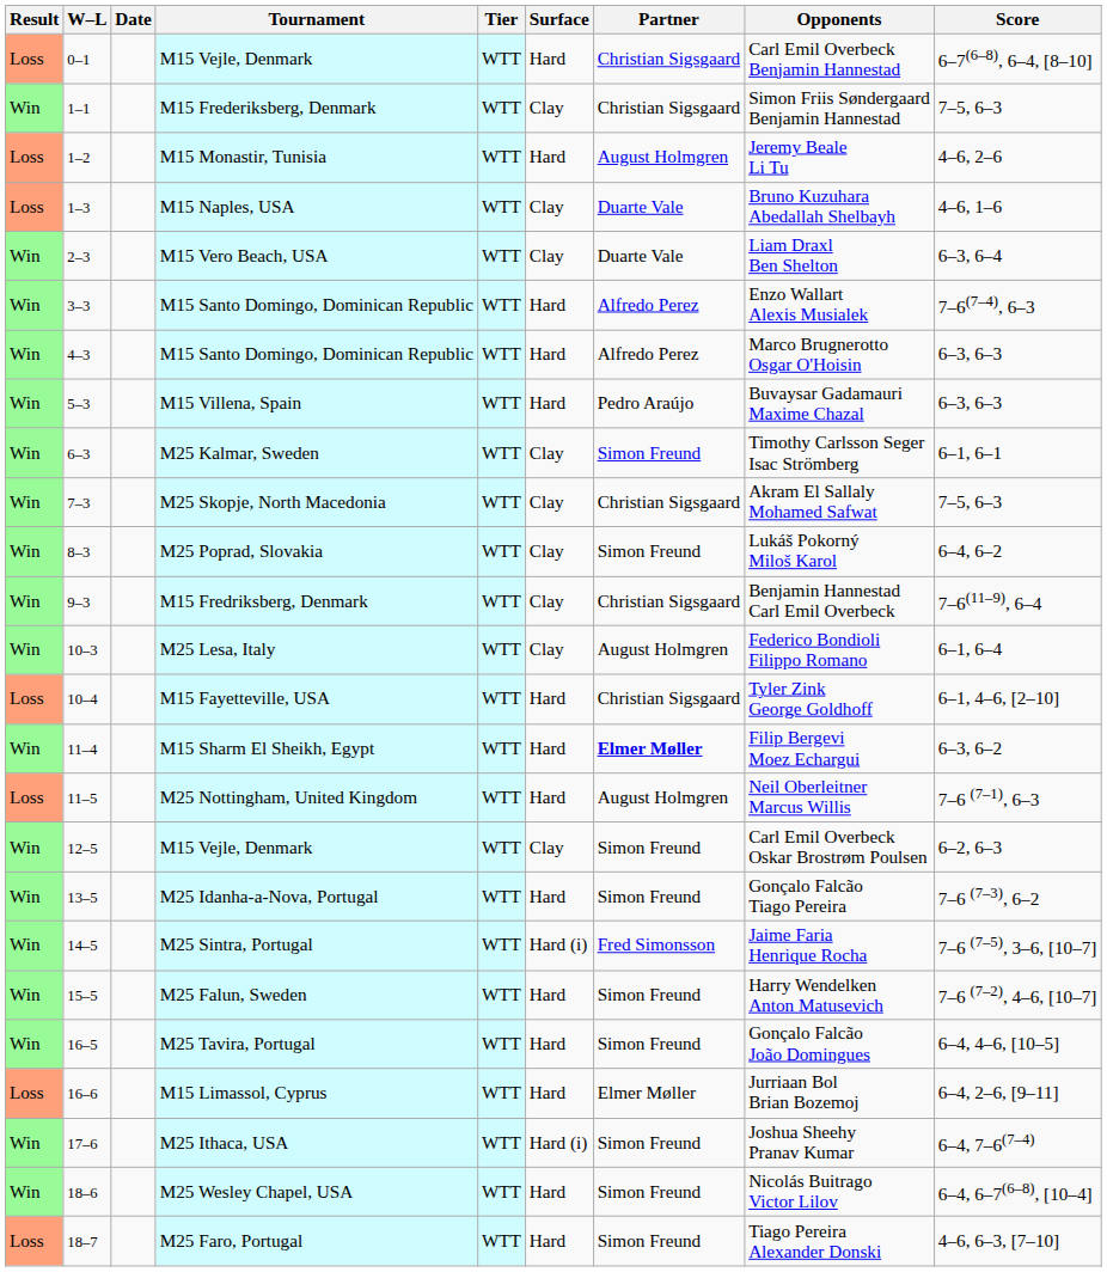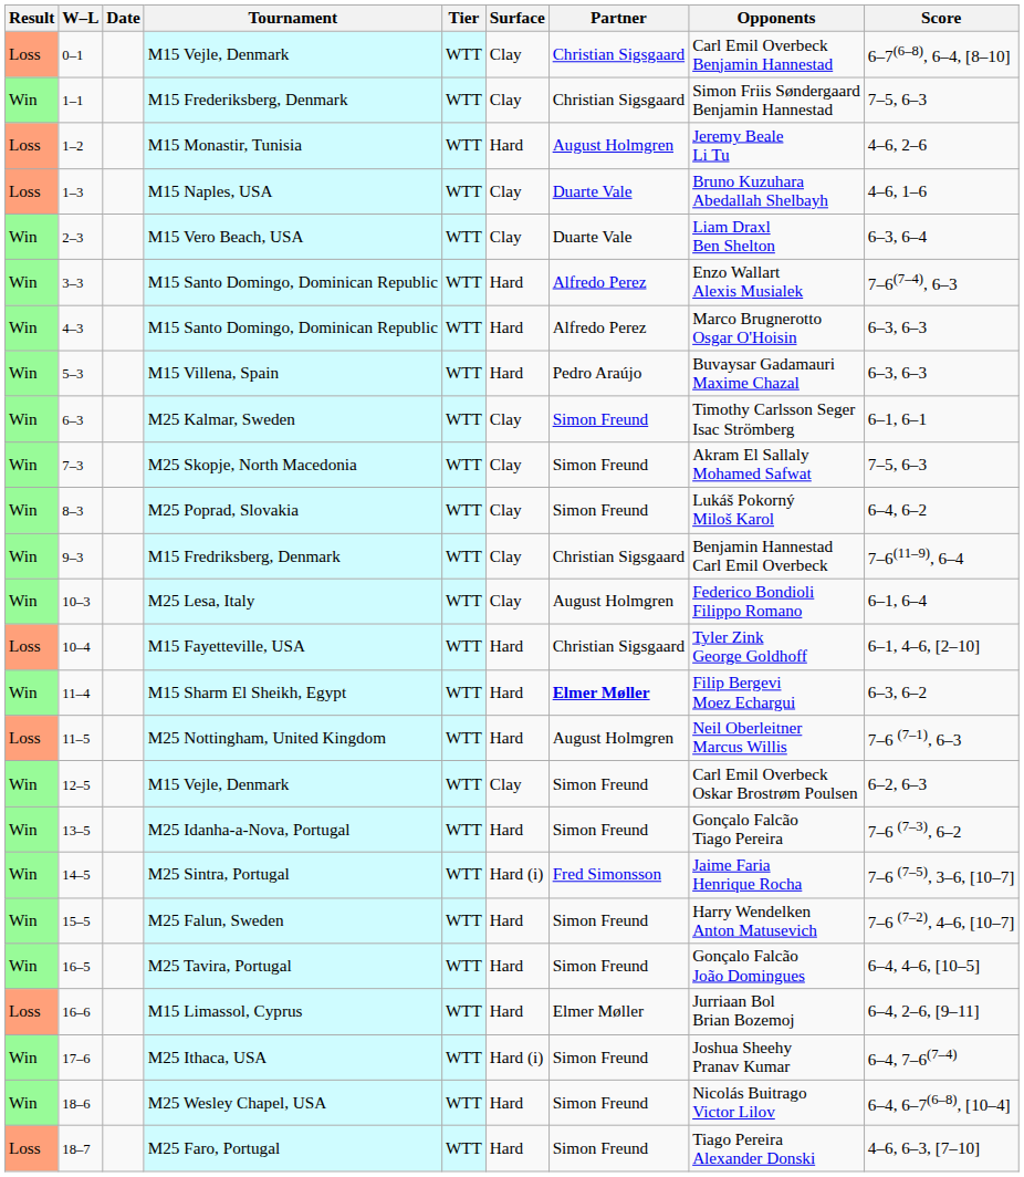0–1 / M15 Vejle, Denmark | Surface: Hard -> Clay
M25 Skopje, North Macedonia | Partner: Christian Sigsgaard -> Simon Freund
